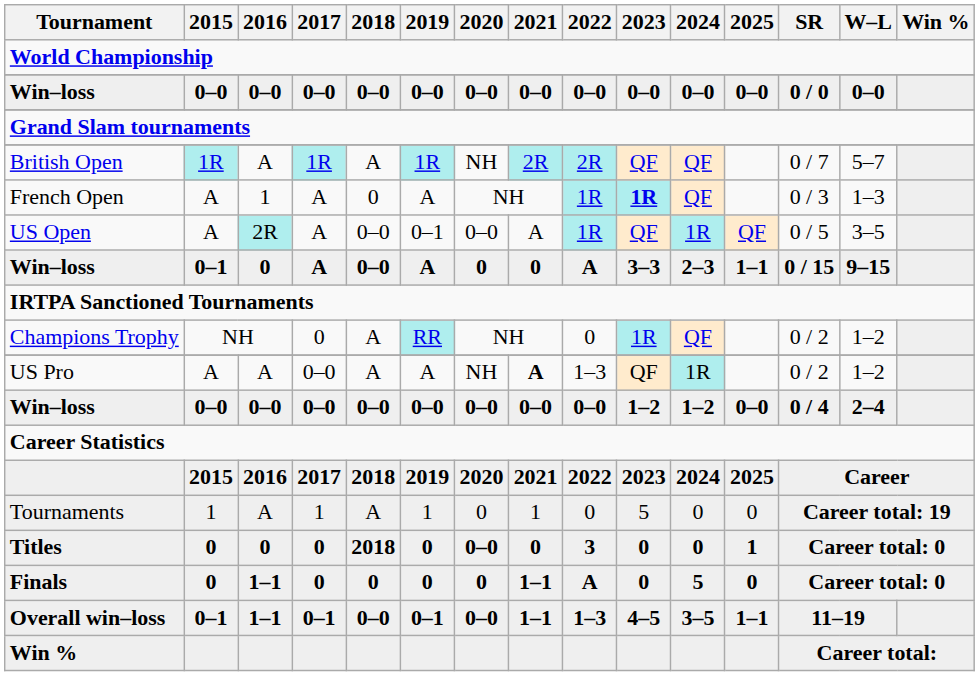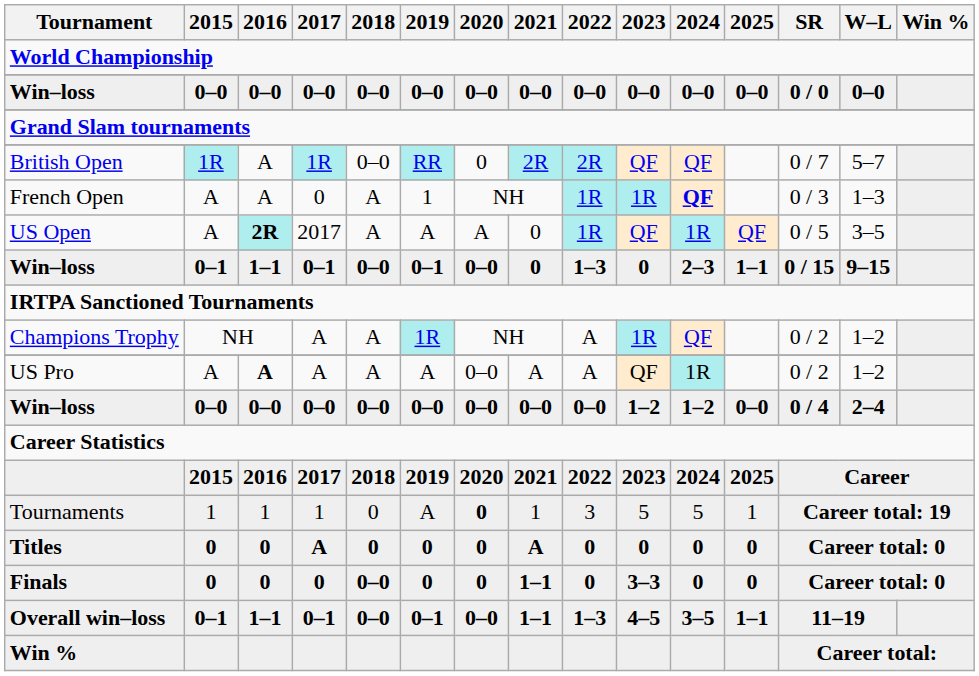British Open | 2018: A -> 0–0
British Open | 2019: 1R -> RR
British Open | 2020: NH -> 0
French Open | 2016: 1 -> A
French Open | 2017: A -> 0
French Open | 2018: 0 -> A
French Open | 2019: A -> 1
French Open | 2023: bold -> normal
French Open | 2024: normal -> bold
US Open | 2016: normal -> bold
US Open | 2017: A -> 2017
US Open | 2018: 0–0 -> A
US Open | 2019: 0–1 -> A
US Open | 2020: 0–0 -> A
US Open | 2021: A -> 0
Win–loss / 0–1 | 2016: 0 -> 1–1
Win–loss / 0–1 | 2017: A -> 0–1
Win–loss / 0–1 | 2019: A -> 0–1
Win–loss / 0–1 | 2020: 0 -> 0–0
Win–loss / 0–1 | 2022: A -> 1–3
Win–loss / 0–1 | 2023: 3–3 -> 0
Champions Trophy | 2017: 0 -> A
Champions Trophy | 2019: RR -> 1R
Champions Trophy | 2022: 0 -> A
US Pro | 2016: normal -> bold
US Pro | 2017: 0–0 -> A
US Pro | 2020: NH -> 0–0
US Pro | 2021: bold -> normal
US Pro | 2022: 1–3 -> A
Tournaments | 2016: A -> 1
Tournaments | 2018: A -> 0
Tournaments | 2019: 1 -> A
Tournaments | 2020: normal -> bold
Tournaments | 2022: 0 -> 3
Tournaments | 2024: 0 -> 5
Tournaments | 2025: 0 -> 1
Titles | 2017: 0 -> A
Titles | 2018: 2018 -> 0
Titles | 2020: 0–0 -> 0
Titles | 2021: 0 -> A
Titles | 2022: 3 -> 0
Titles | 2025: 1 -> 0
Finals | 2016: 1–1 -> 0
Finals | 2018: 0 -> 0–0
Finals | 2022: A -> 0
Finals | 2023: 0 -> 3–3
Finals | 2024: 5 -> 0
